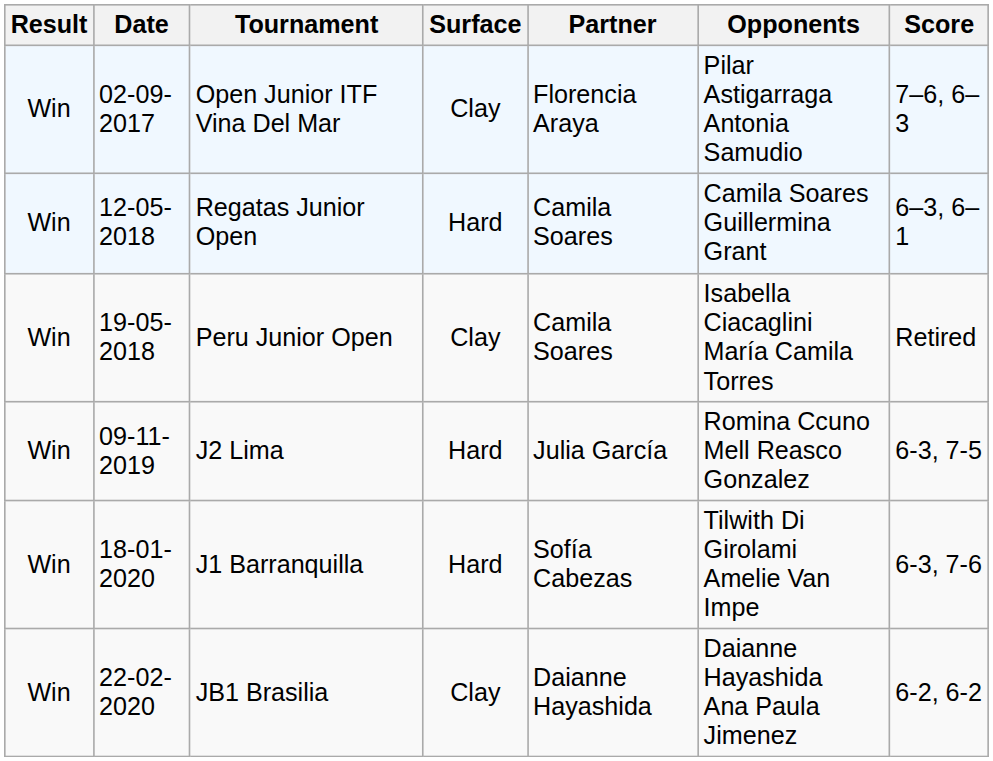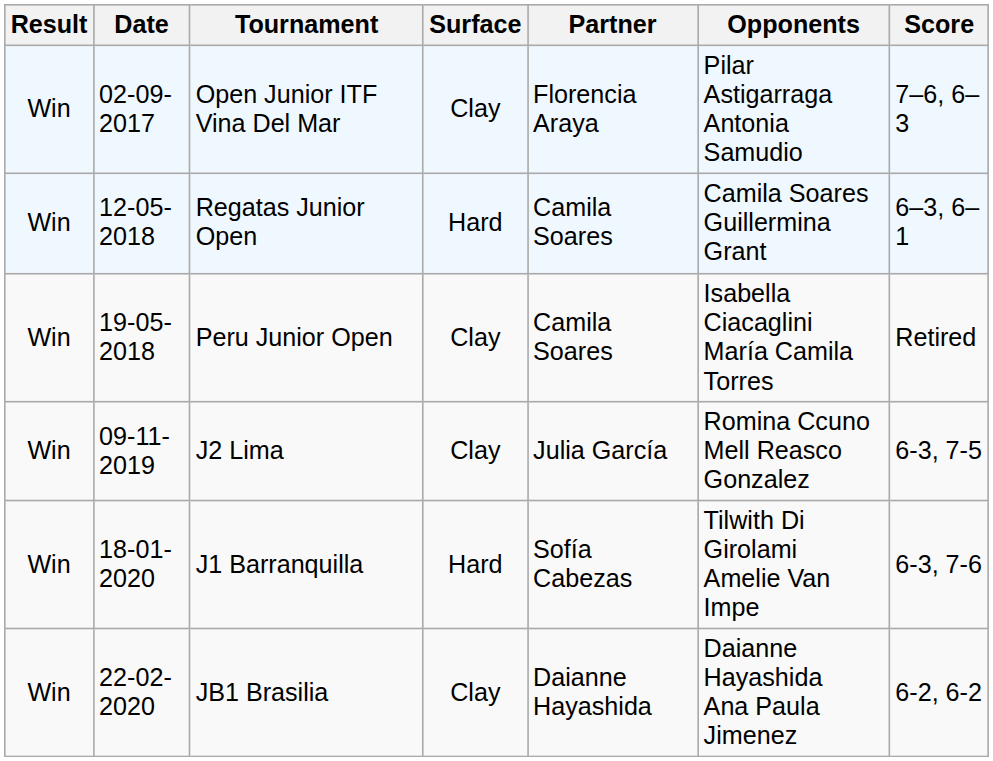J2 Lima | Surface: Hard -> Clay
